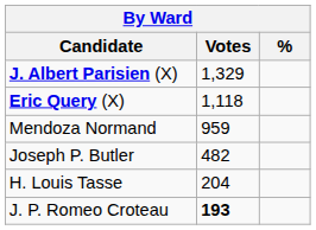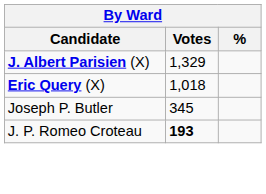Eric Query (X) | Votes: 1,118 -> 1,018
- row: Mendoza Normand | 959
Joseph P. Butler | Votes: 482 -> 345
- row: H. Louis Tasse | 204
